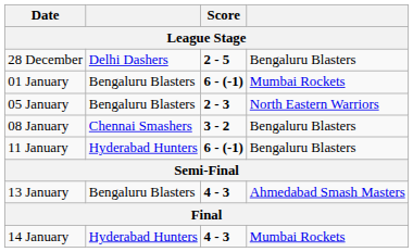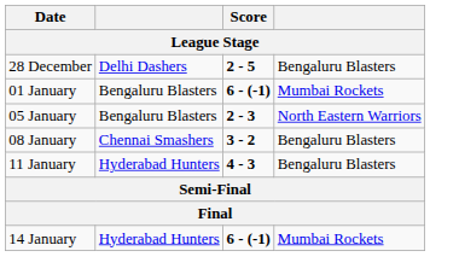11 January | Score: 6 - (-1) -> 4 - 3
- row: 13 January | Bengaluru Blasters | 4 - 3 | Ahmedabad Smash Masters
14 January | Score: 4 - 3 -> 6 - (-1)
